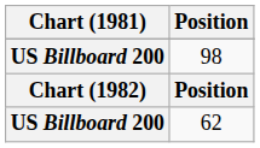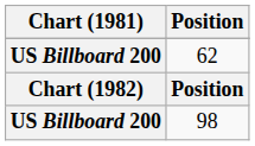rows swapped: 98 <-> 62
